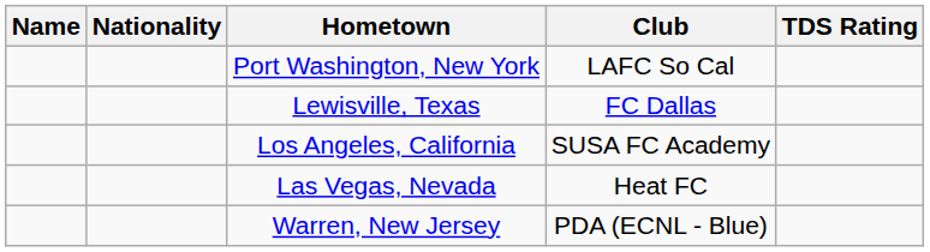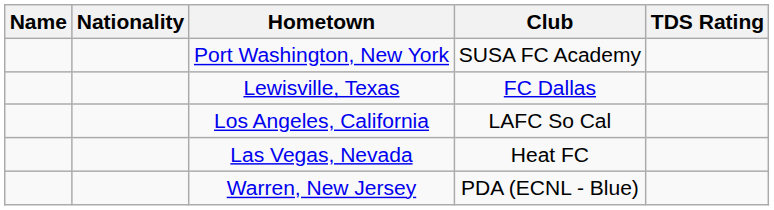Port Washington, New York | Club: LAFC So Cal -> SUSA FC Academy
Los Angeles, California | Club: SUSA FC Academy -> LAFC So Cal
